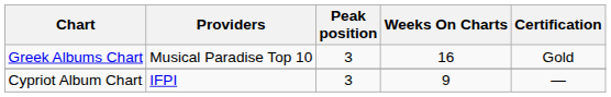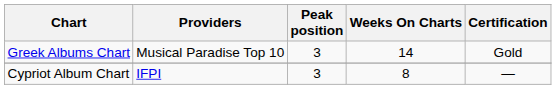Greek Albums Chart | Weeks On Charts: 16 -> 14
Cypriot Album Chart | Weeks On Charts: 9 -> 8
